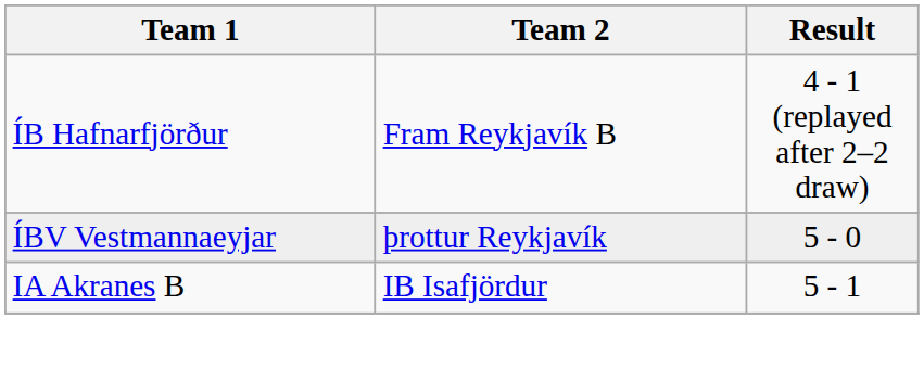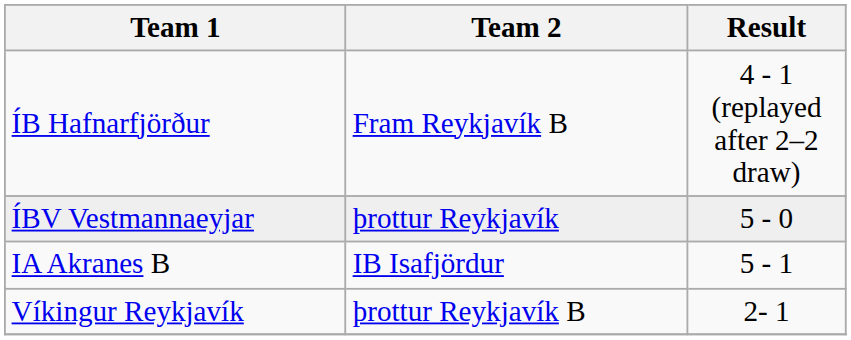+ row: Víkingur Reykjavík | þrottur Reykjavík B | 2- 1
